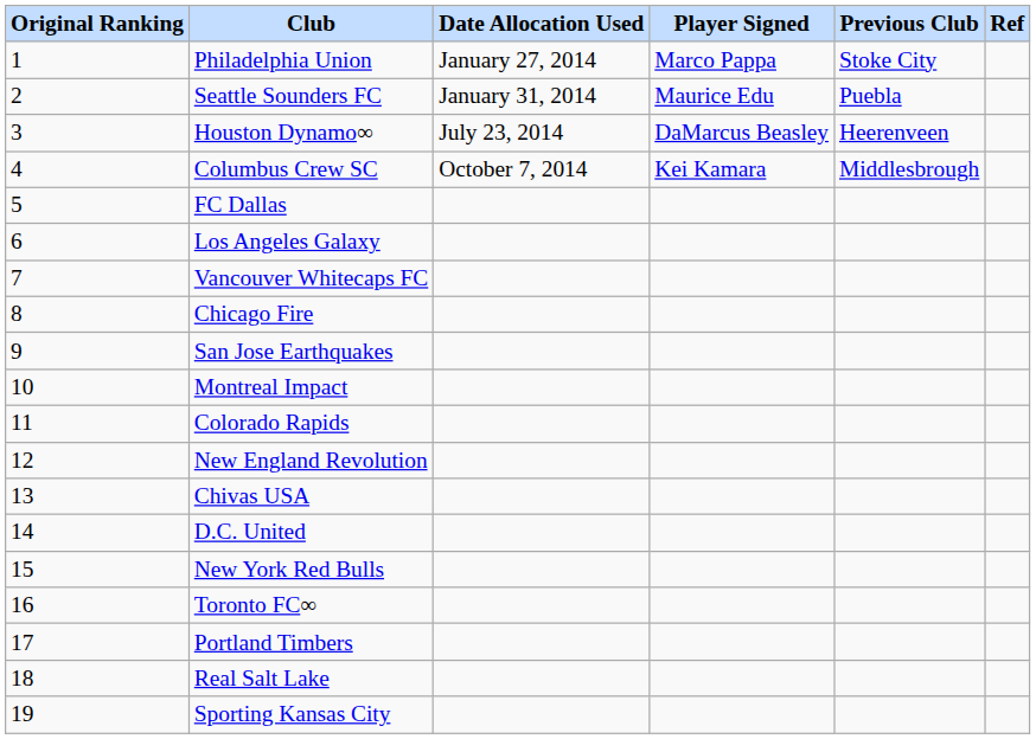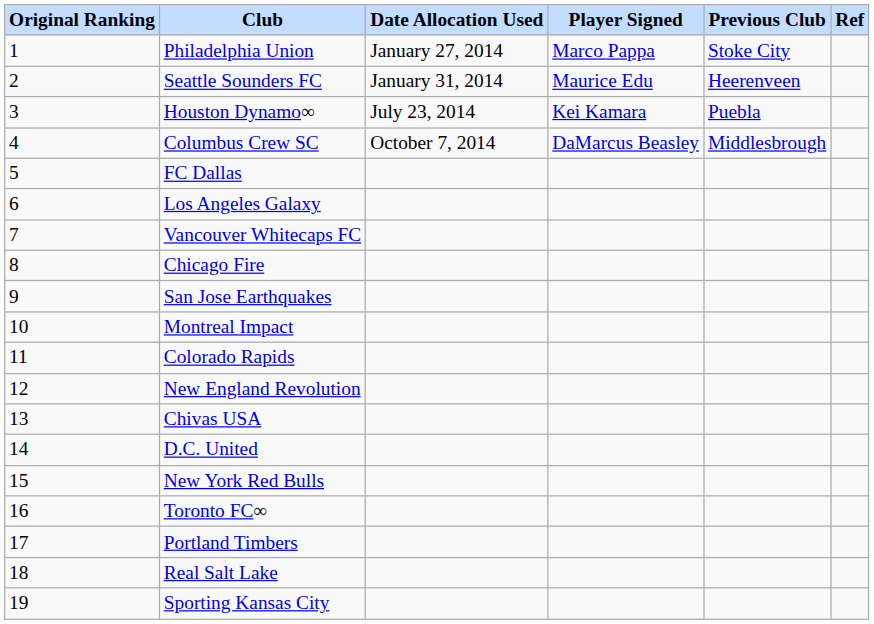Seattle Sounders FC | Previous Club: Puebla -> Heerenveen
Houston Dynamo∞ | Player Signed: DaMarcus Beasley -> Kei Kamara
Houston Dynamo∞ | Previous Club: Heerenveen -> Puebla
Columbus Crew SC | Player Signed: Kei Kamara -> DaMarcus Beasley
